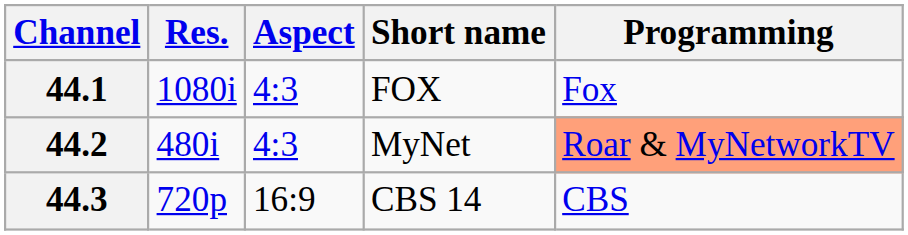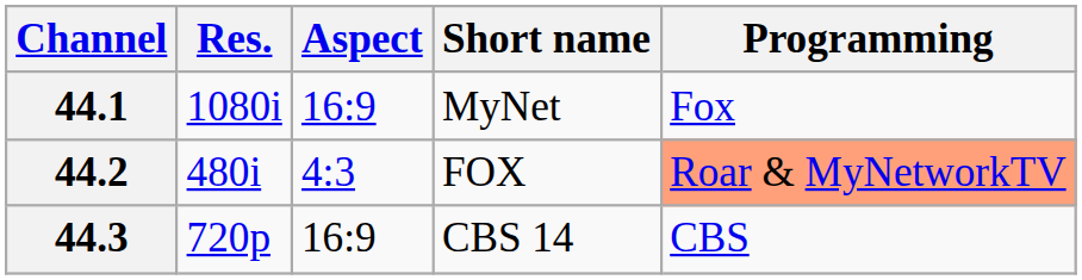44.1 | Aspect: 4:3 -> 16:9
44.1 | Short name: FOX -> MyNet
44.2 | Short name: MyNet -> FOX
